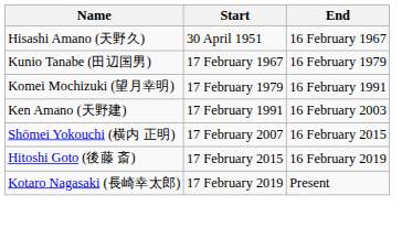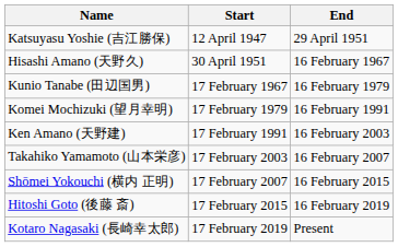+ row: Katsuyasu Yoshie (吉江勝保) | 12 April 1947 | 29 April 1951
+ row: Takahiko Yamamoto (山本栄彦) | 17 February 2003 | 16 February 2007
